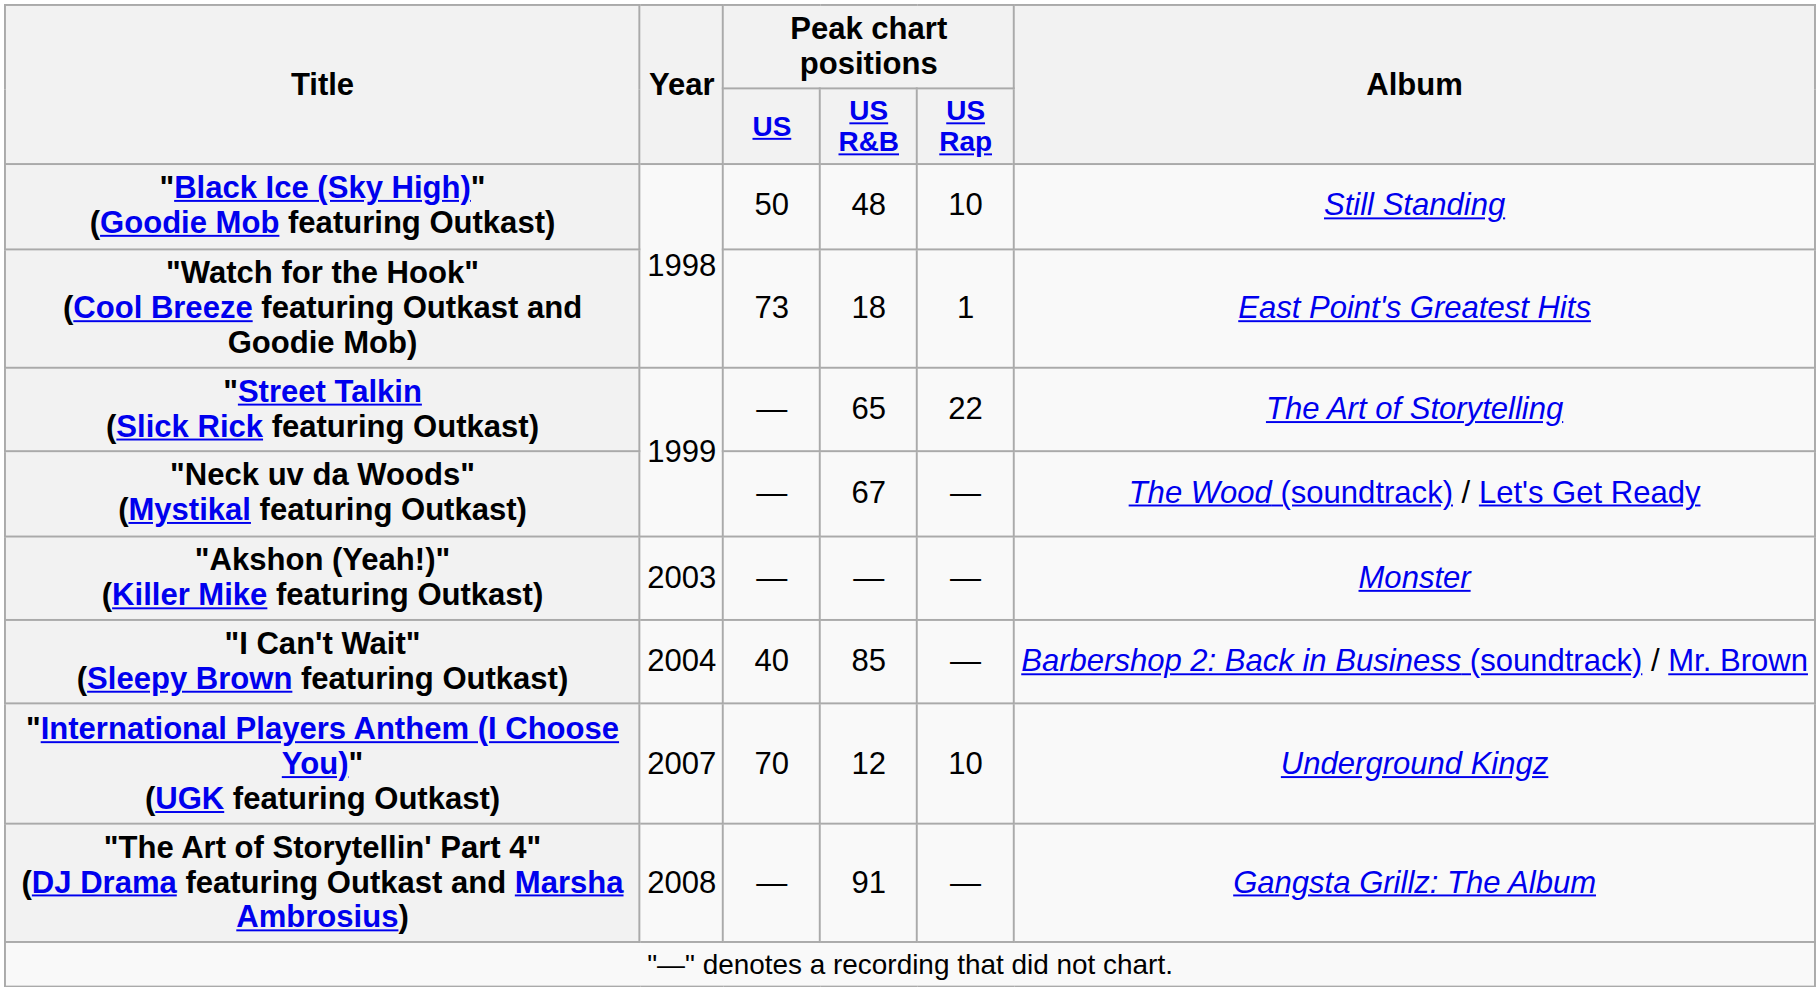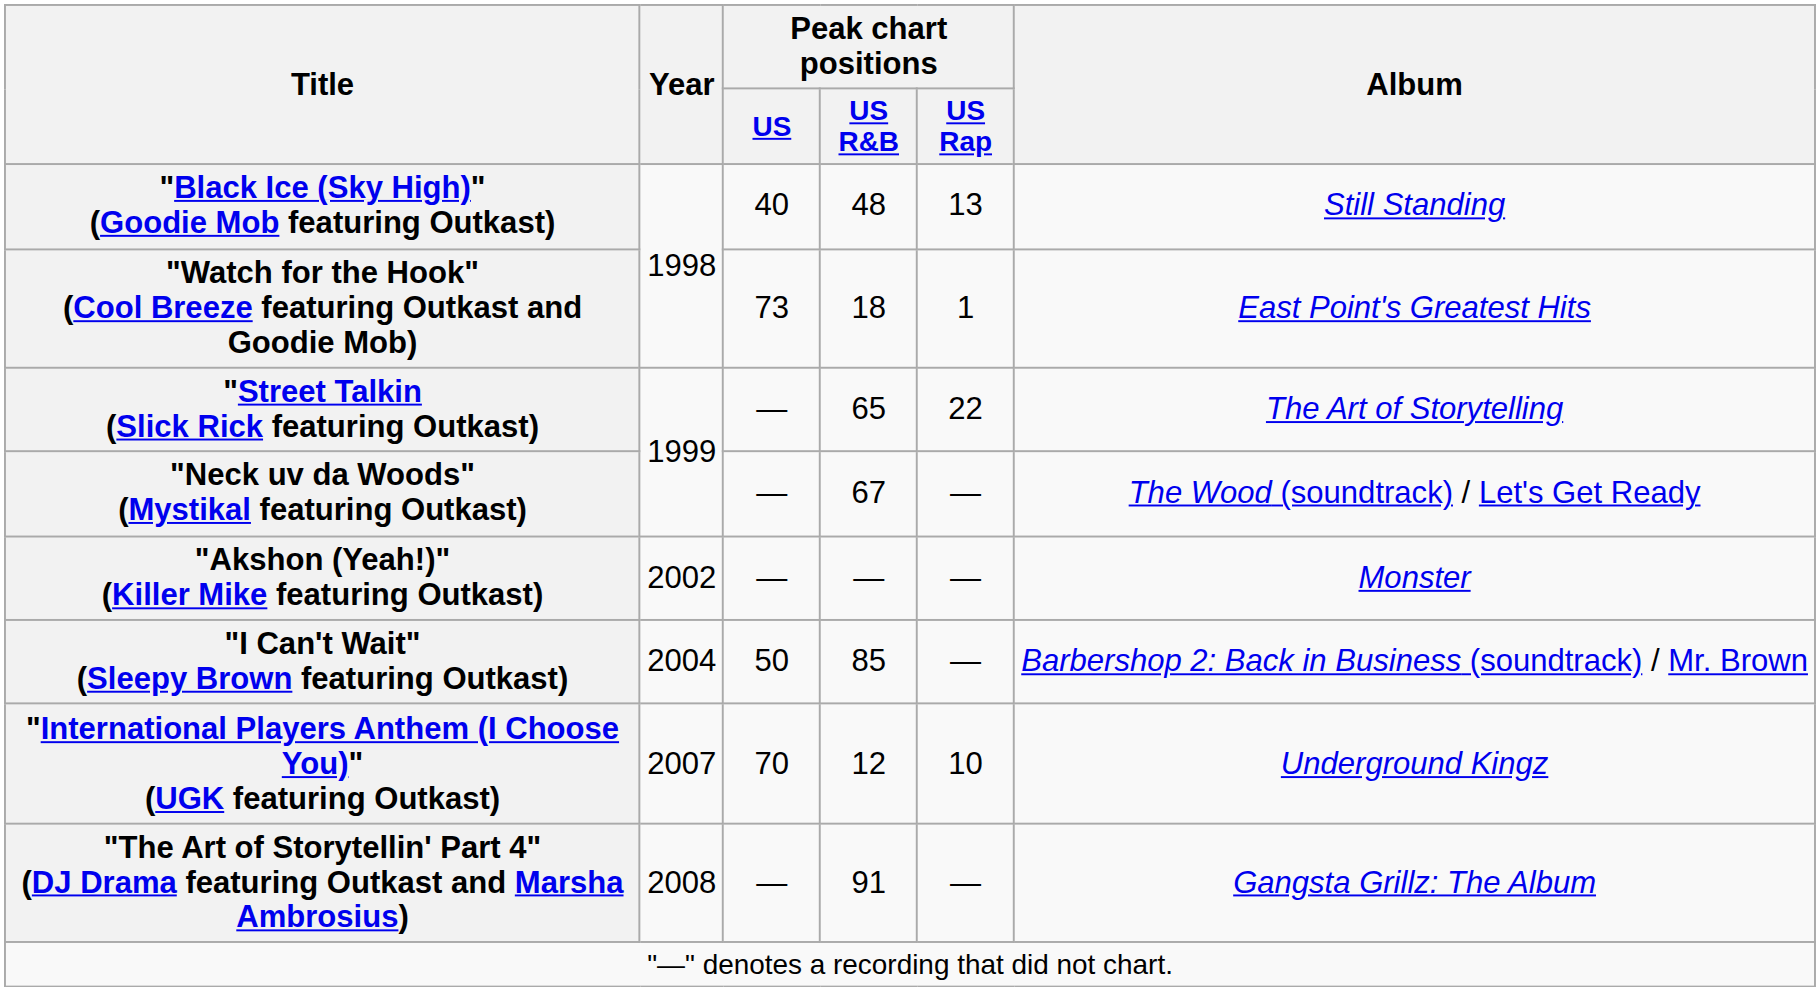"Black Ice (Sky High)" (Goodie Mob featuring Outkast) | Peak chart positions / US: 50 -> 40
"Black Ice (Sky High)" (Goodie Mob featuring Outkast) | Peak chart positions / US Rap: 10 -> 13
"Akshon (Yeah!)" (Killer Mike featuring Outkast) | Year: 2003 -> 2002
"I Can't Wait" (Sleepy Brown featuring Outkast) | Peak chart positions / US: 40 -> 50
